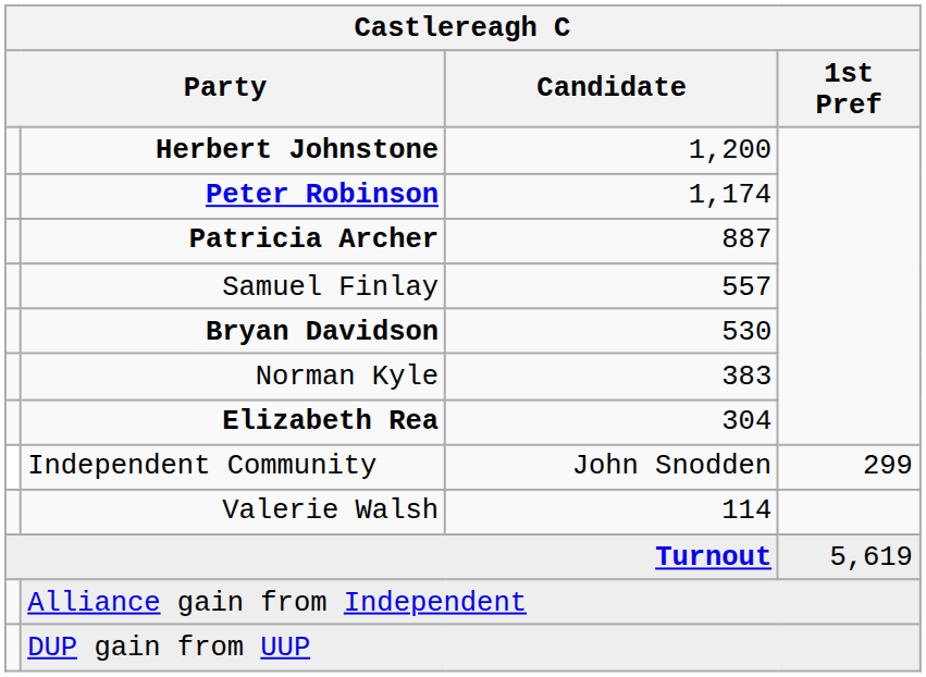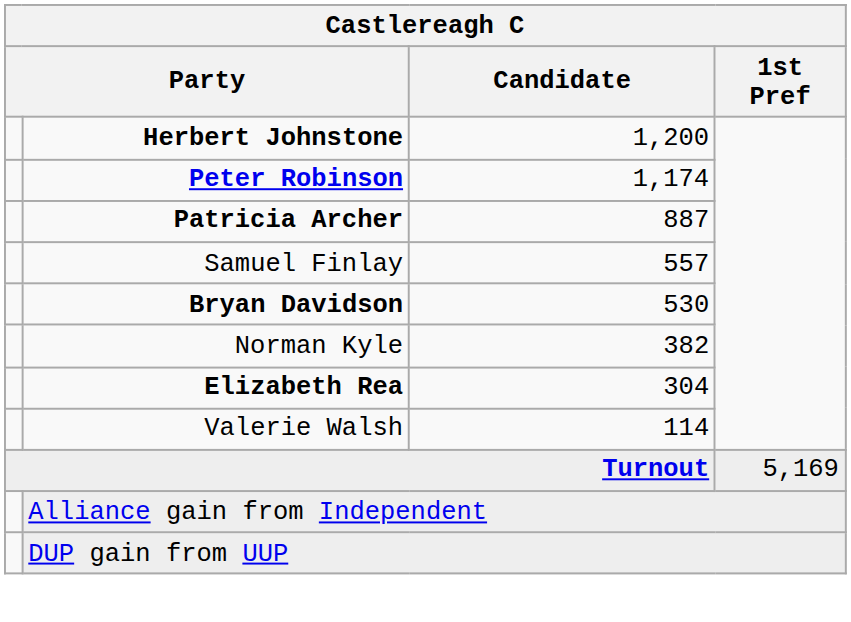Norman Kyle | Candidate: 383 -> 382
- row: Independent Community | John Snodden | 299
Turnout | 1st Pref: 5,619 -> 5,169
